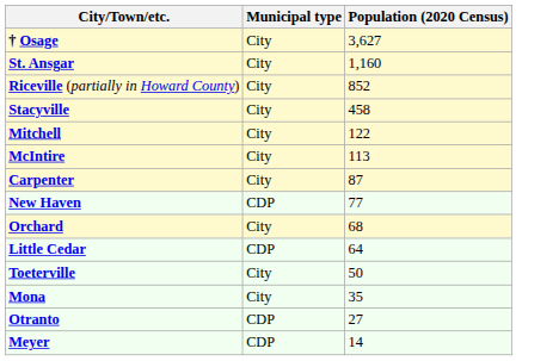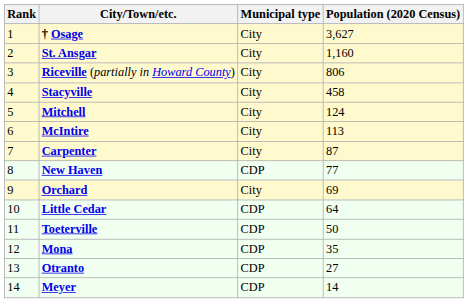+ column: Rank | 1 | 2 | 3 | 4 | 5 | 6 | 7 | 8 | 9 | 10 | 11 | 12 | 13 | 14
Riceville (partially in Howard County) | Population (2020 Census): 852 -> 806
Mitchell | Population (2020 Census): 122 -> 124
Orchard | Population (2020 Census): 68 -> 69
Toeterville | Municipal type: City -> CDP
Mona | Municipal type: City -> CDP
